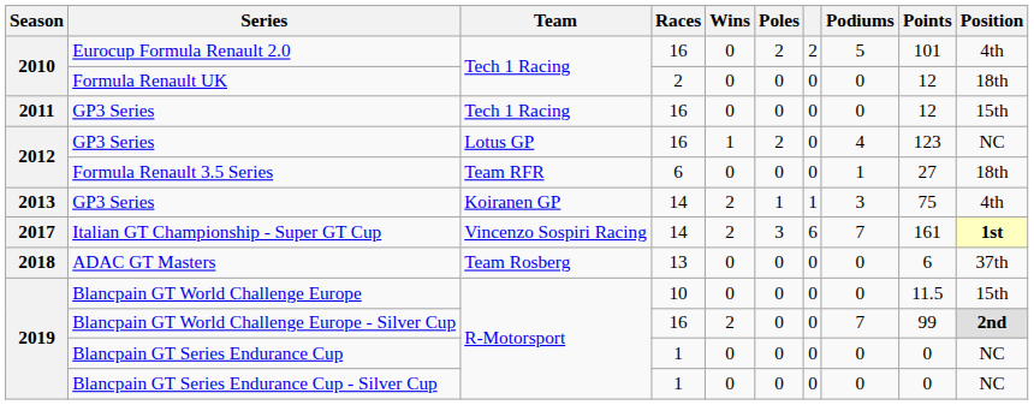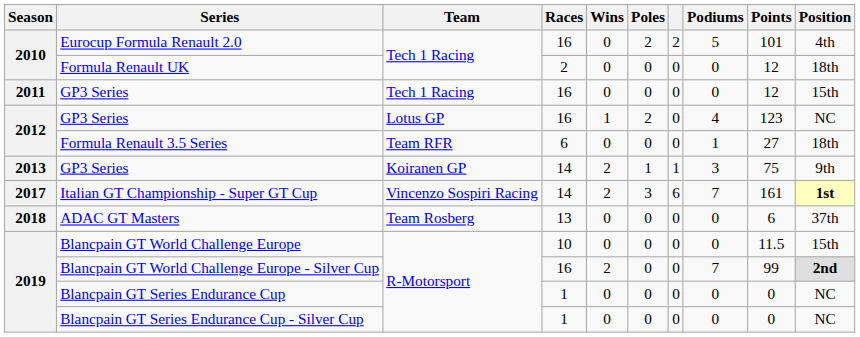2013 / GP3 Series | Position: 4th -> 9th
